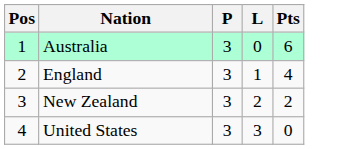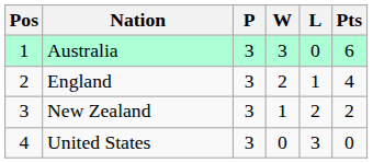+ column: W | 3 | 2 | 1 | 0
